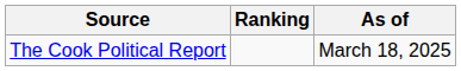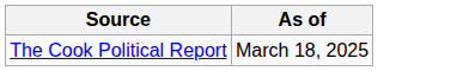- column: Ranking
